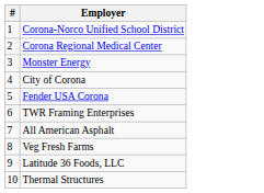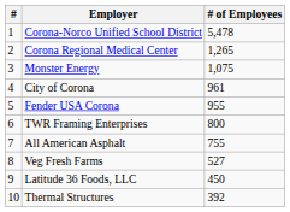+ column: # of Employees | 5,478 | 1,265 | 1,075 | 961 | 955 | 800 | 755 | 527 | 450 | 392
